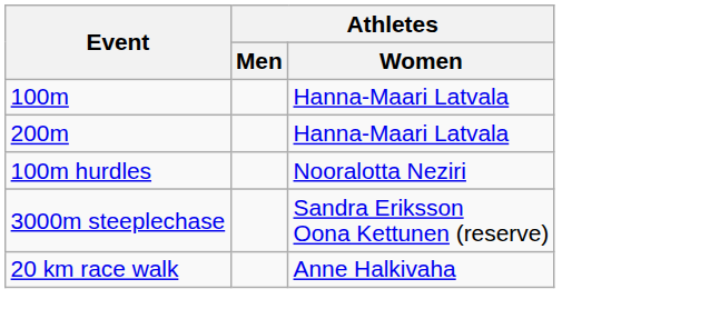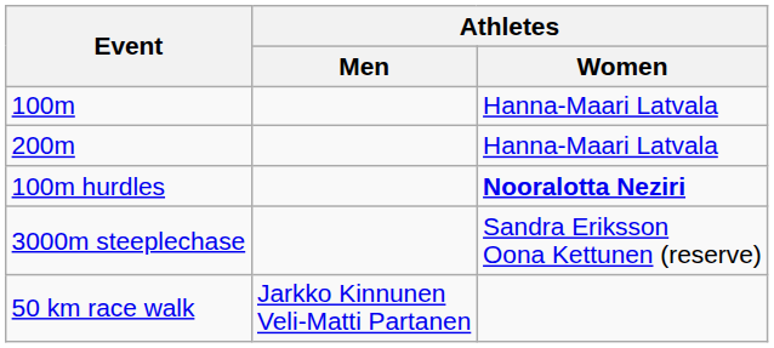100m hurdles | Athletes / Women: normal -> bold
- row: 20 km race walk | Anne Halkivaha
+ row: 50 km race walk | Jarkko Kinnunen Veli-Matti Partanen
